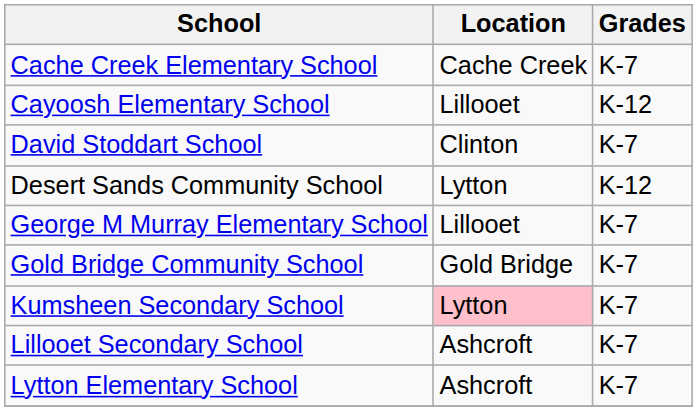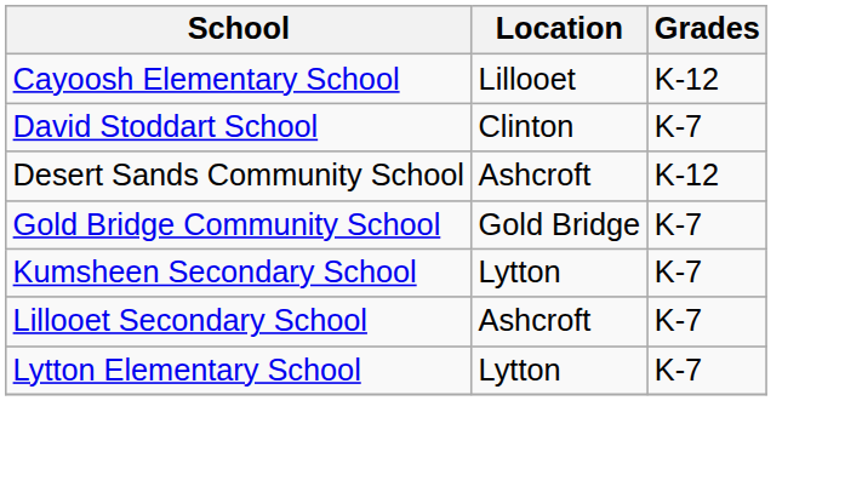- row: Cache Creek Elementary School | Cache Creek | K-7
Desert Sands Community School | Location: Lytton -> Ashcroft
- row: George M Murray Elementary School | Lillooet | K-7
Kumsheen Secondary School | Location: pink background -> no background
Lytton Elementary School | Location: Ashcroft -> Lytton
